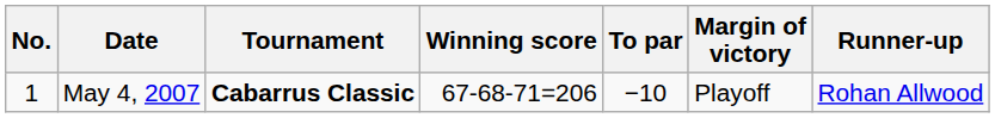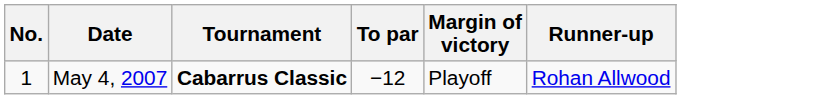- column: Winning score | 67-68-71=206
May 4, 2007 | To par: −10 -> −12
